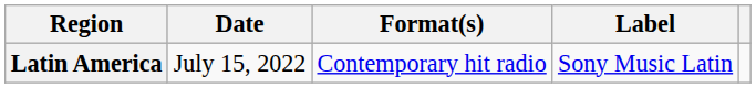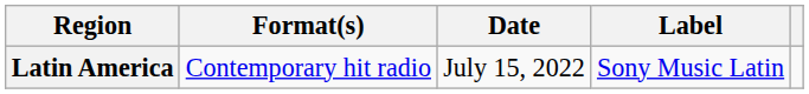columns swapped: Date <-> Format(s)
